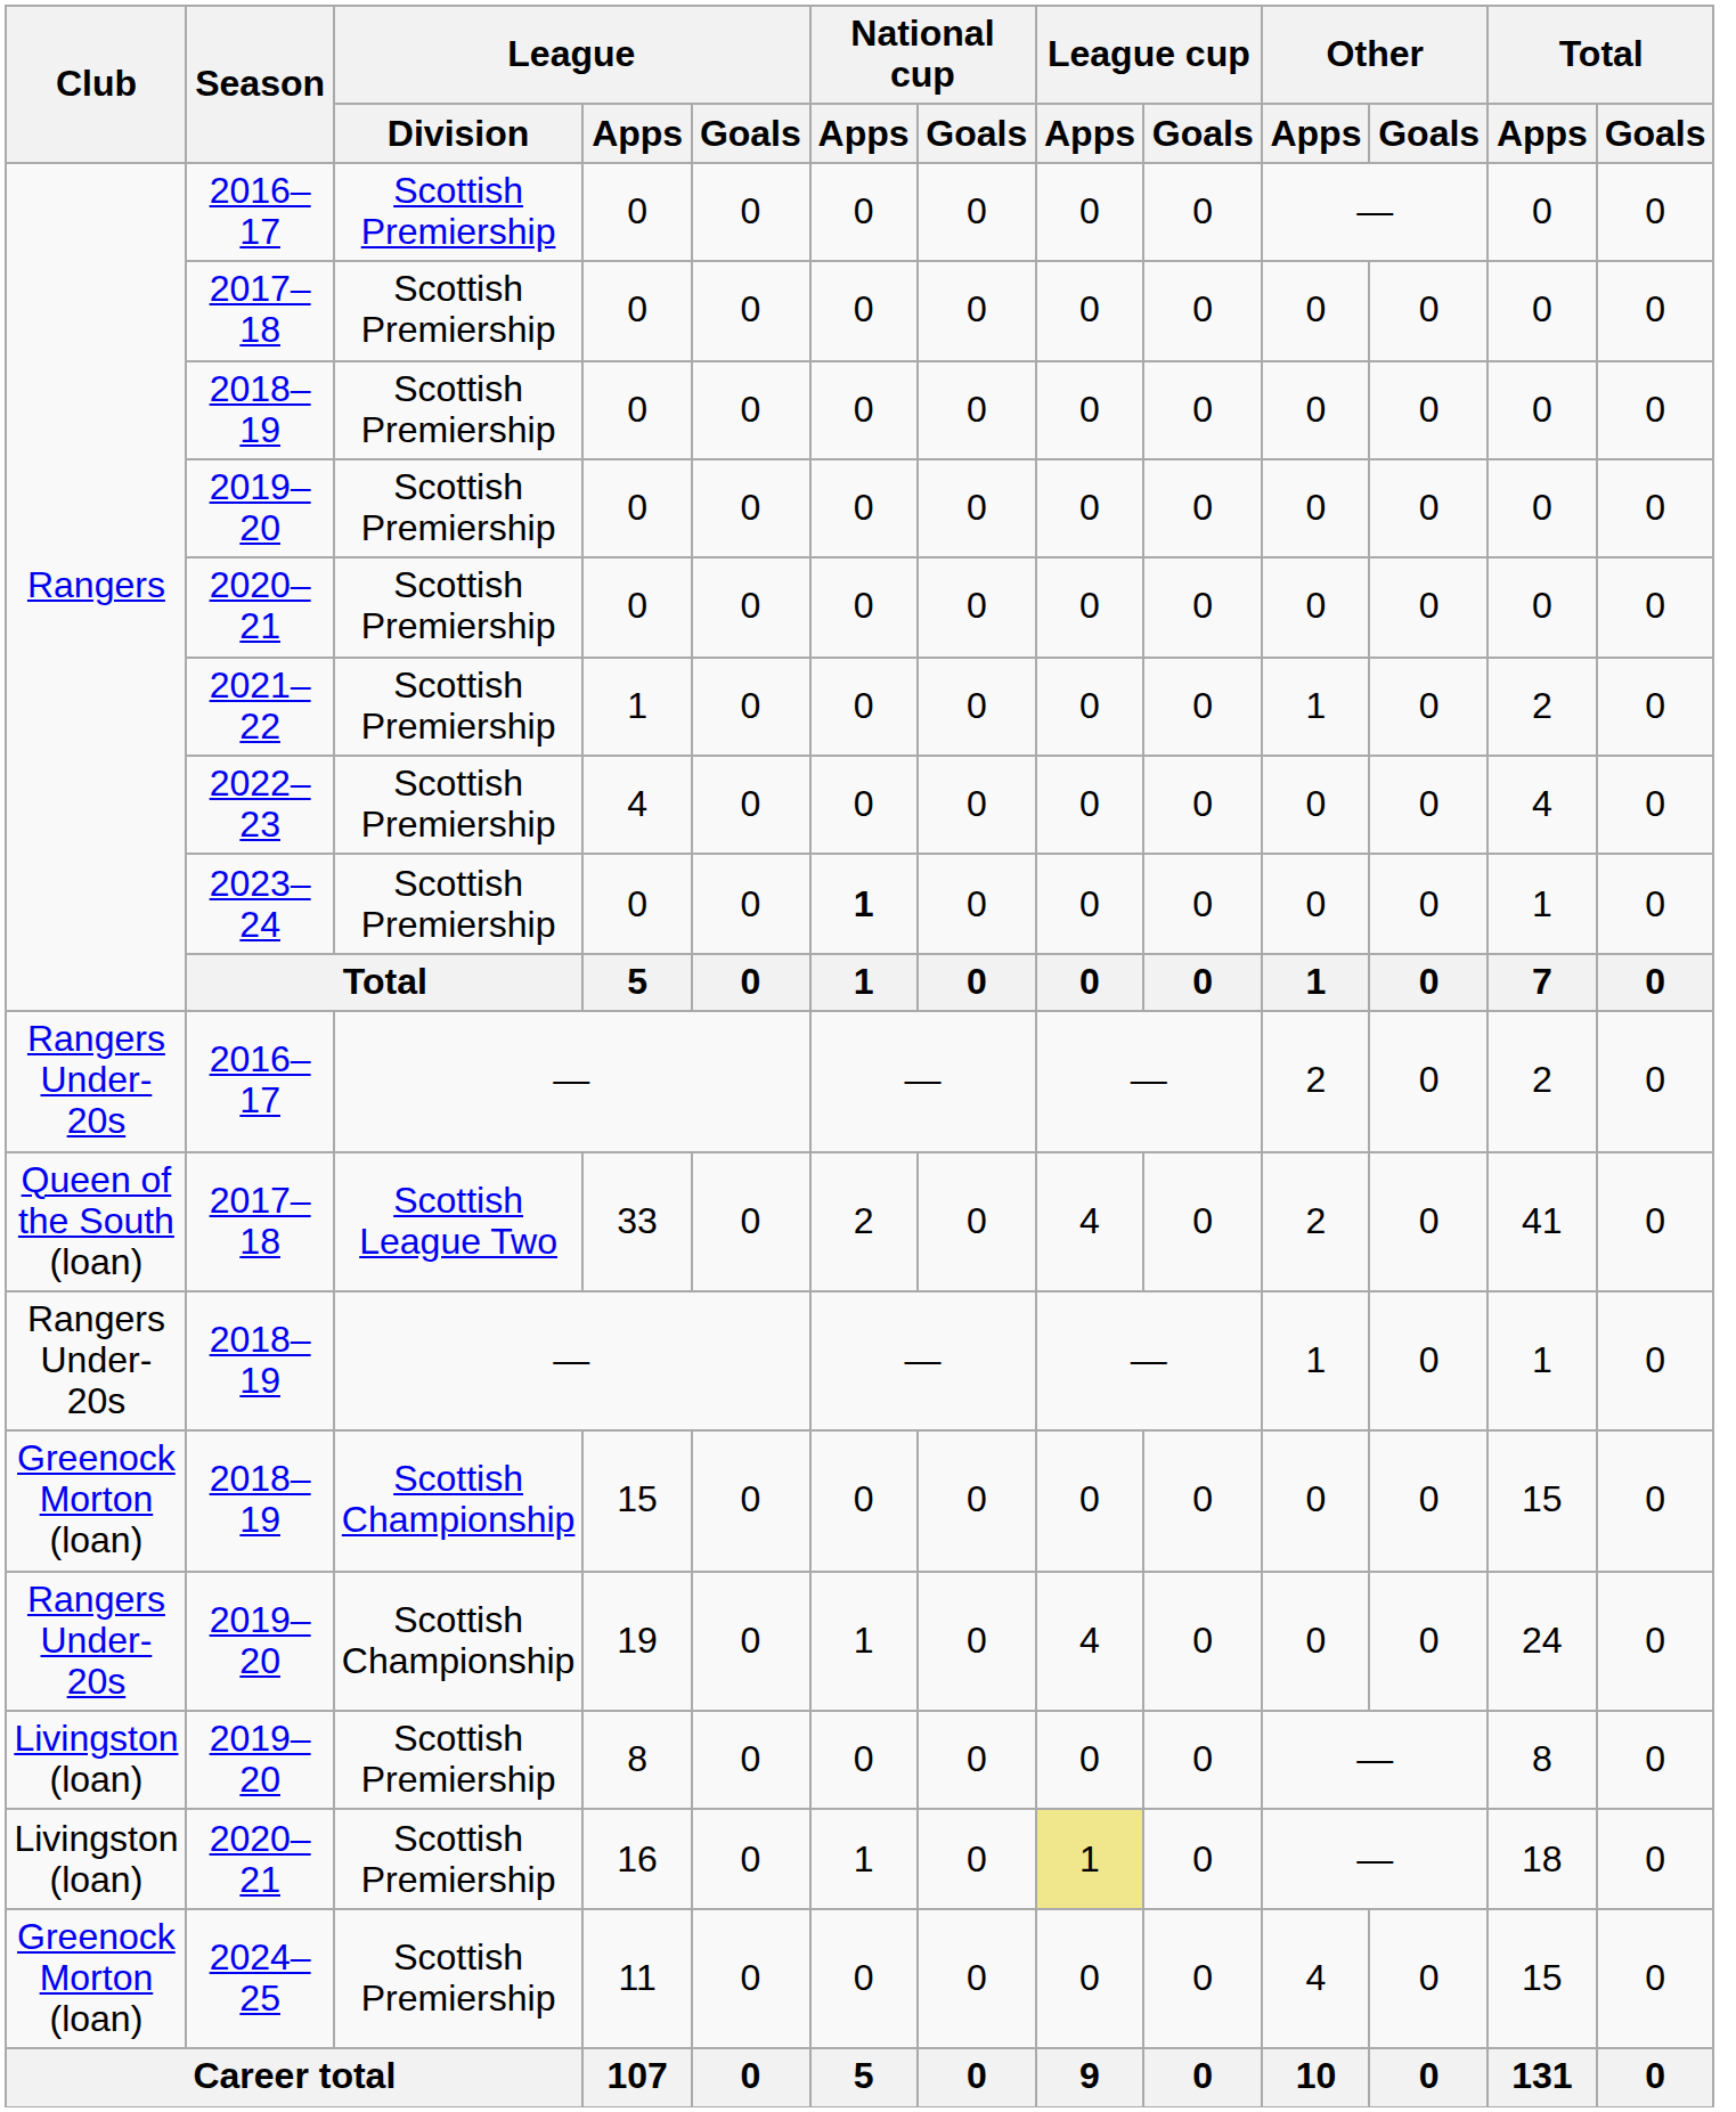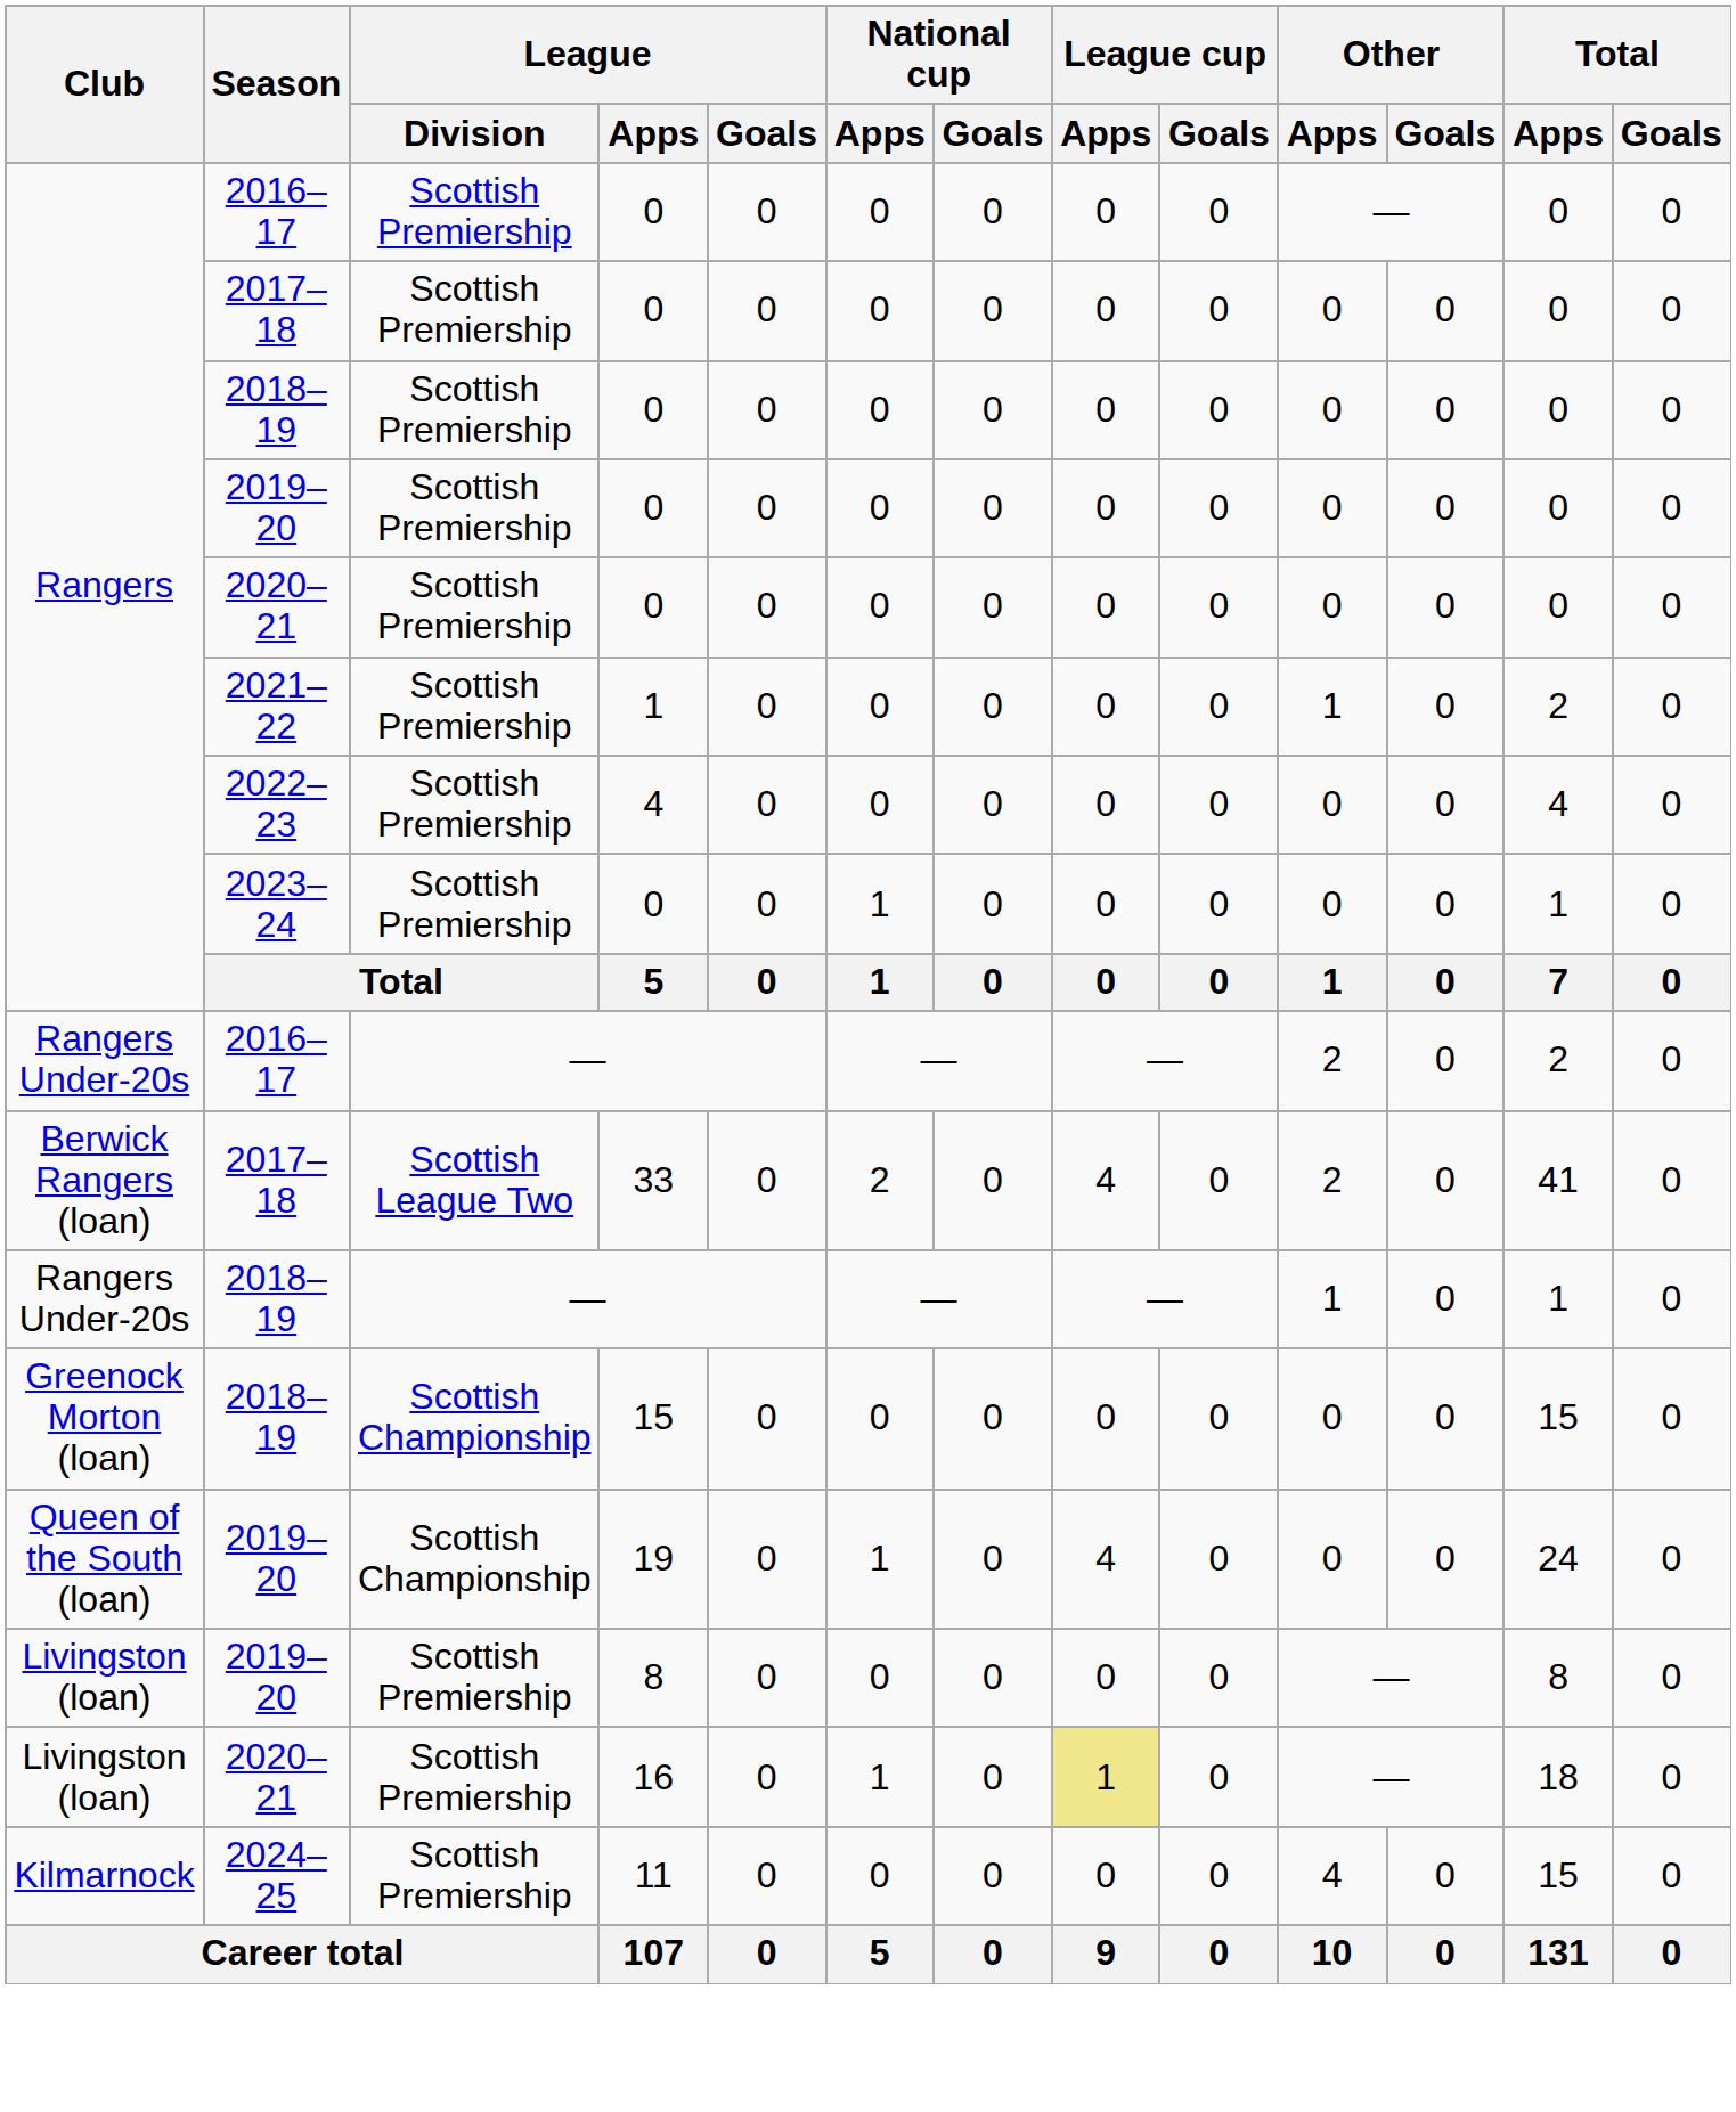2023–24 / 0 | National cup / Apps: bold -> normal
33 | Club: Queen of the South (loan) -> Berwick Rangers (loan)
19 | Club: Rangers Under-20s -> Queen of the South (loan)
11 | Club: Greenock Morton (loan) -> Kilmarnock
